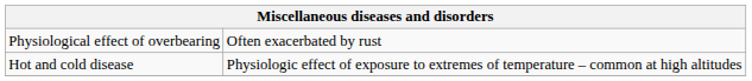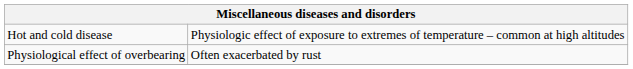rows swapped: Hot and cold disease <-> Physiological effect of overbearing
